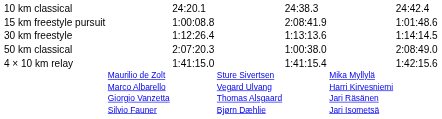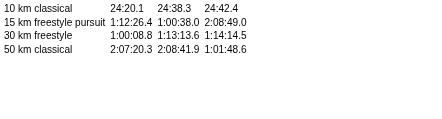15 km freestyle pursuit | column 3: 1:00:08.8 -> 1:12:26.4
15 km freestyle pursuit | column 5: 2:08:41.9 -> 1:00:38.0
15 km freestyle pursuit | column 7: 1:01:48.6 -> 2:08:49.0
30 km freestyle | column 3: 1:12:26.4 -> 1:00:08.8
50 km classical | column 5: 1:00:38.0 -> 2:08:41.9
50 km classical | column 7: 2:08:49.0 -> 1:01:48.6
- row: 4 × 10 km relay | Maurilio de Zolt Marco Albarello Giorgio Vanzetta Silvio Fauner | 1:41:15.0 | Sture Sivertsen Vegard Ulvang Thomas Alsgaard Bjørn Dæhlie | 1:41:15.4 | Mika Myllylä Harri Kirvesniemi Jari Räsänen Jari Isometsä | 1:42:15.6
